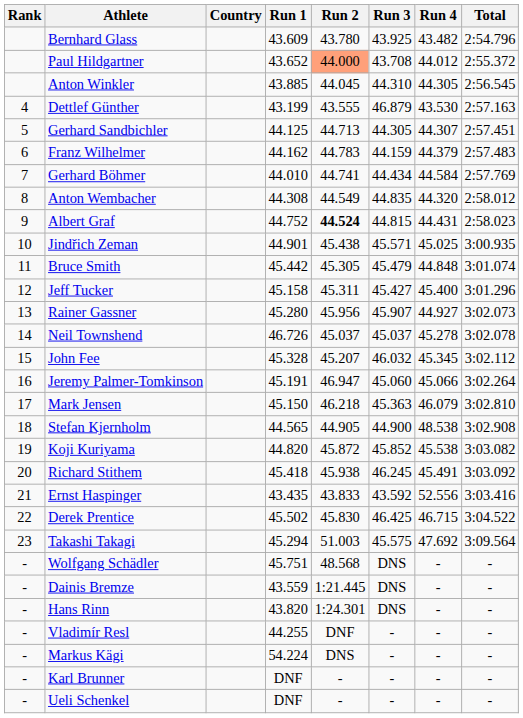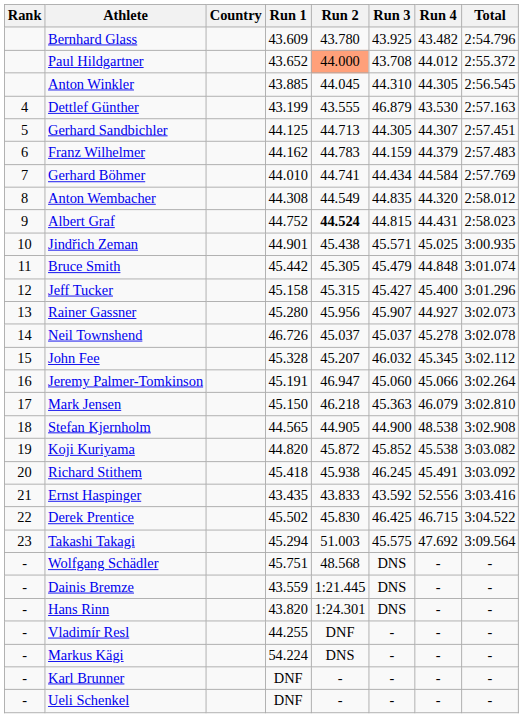Jeff Tucker | Run 2: 45.311 -> 45.315
